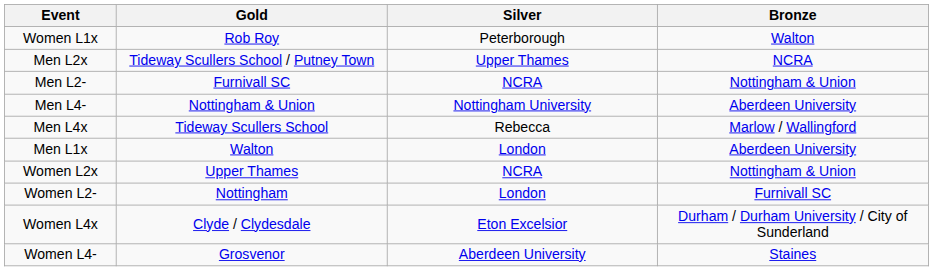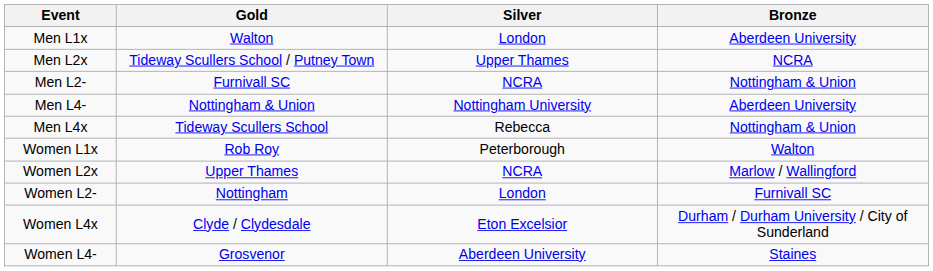rows swapped: Men L1x <-> Women L1x
Men L4x | Bronze: Marlow / Wallingford -> Nottingham & Union
Women L2x | Bronze: Nottingham & Union -> Marlow / Wallingford
